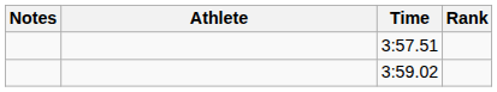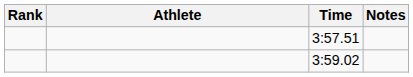columns swapped: Rank <-> Notes
